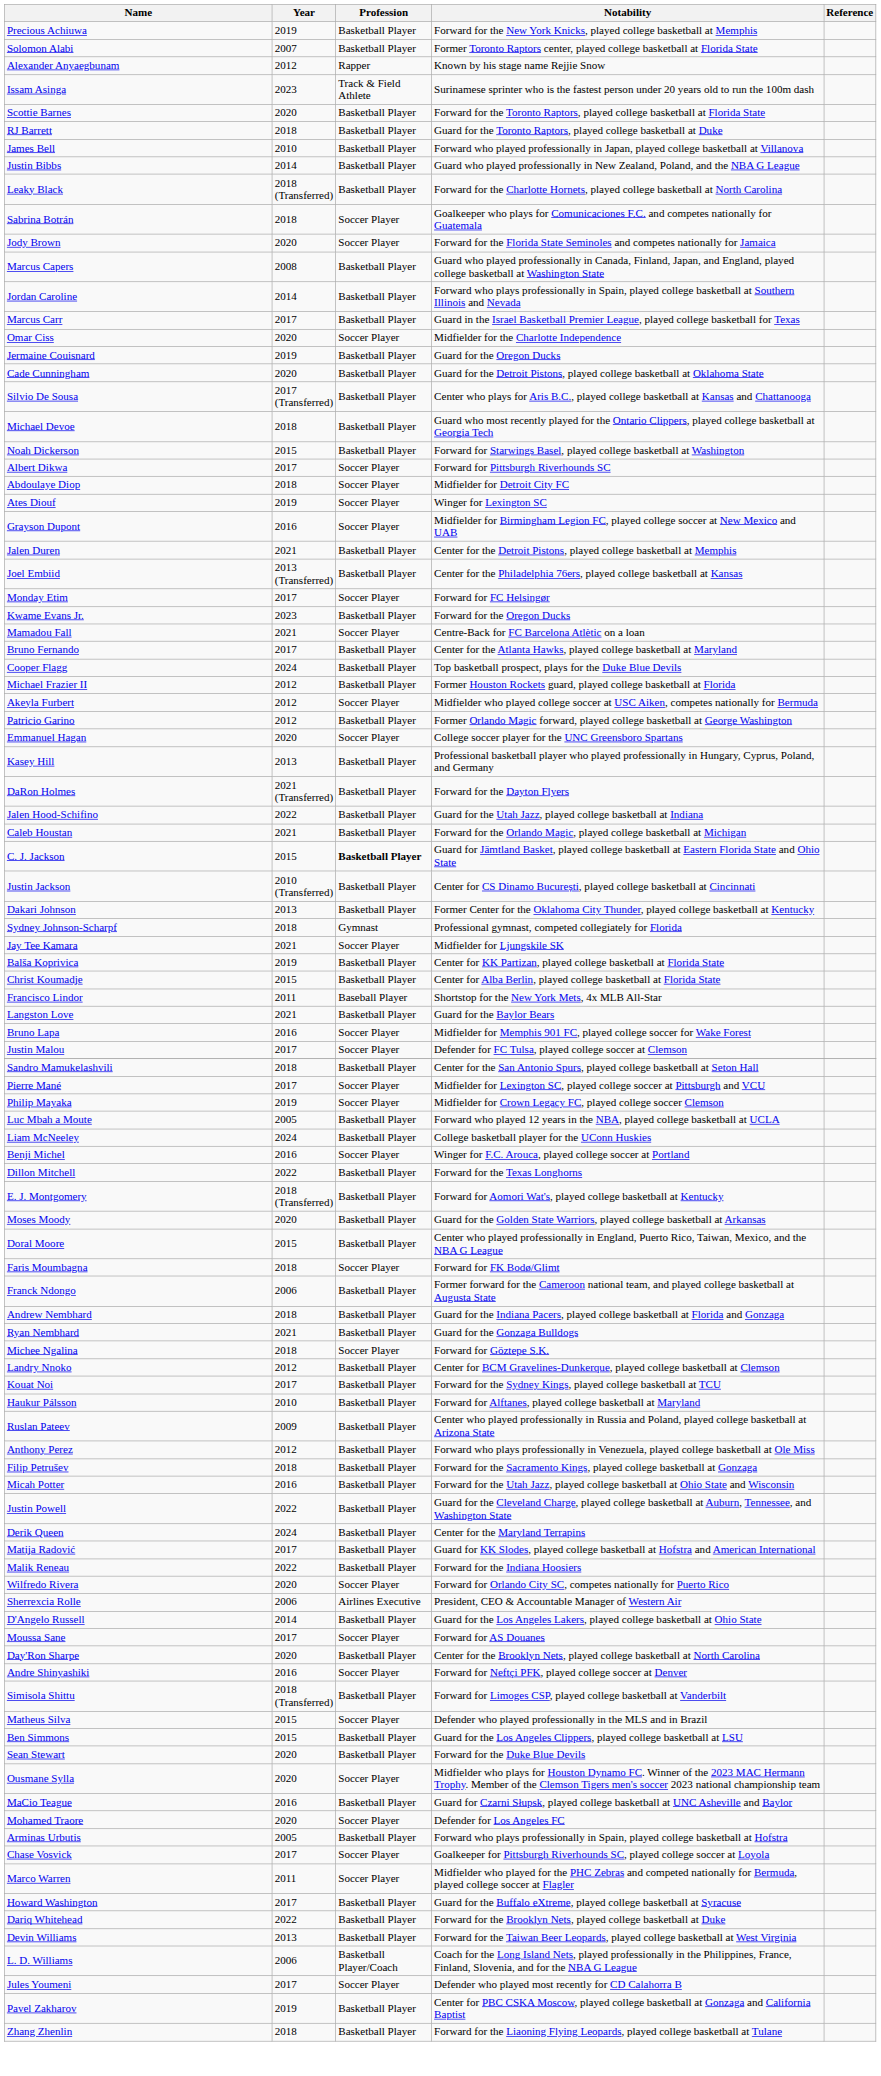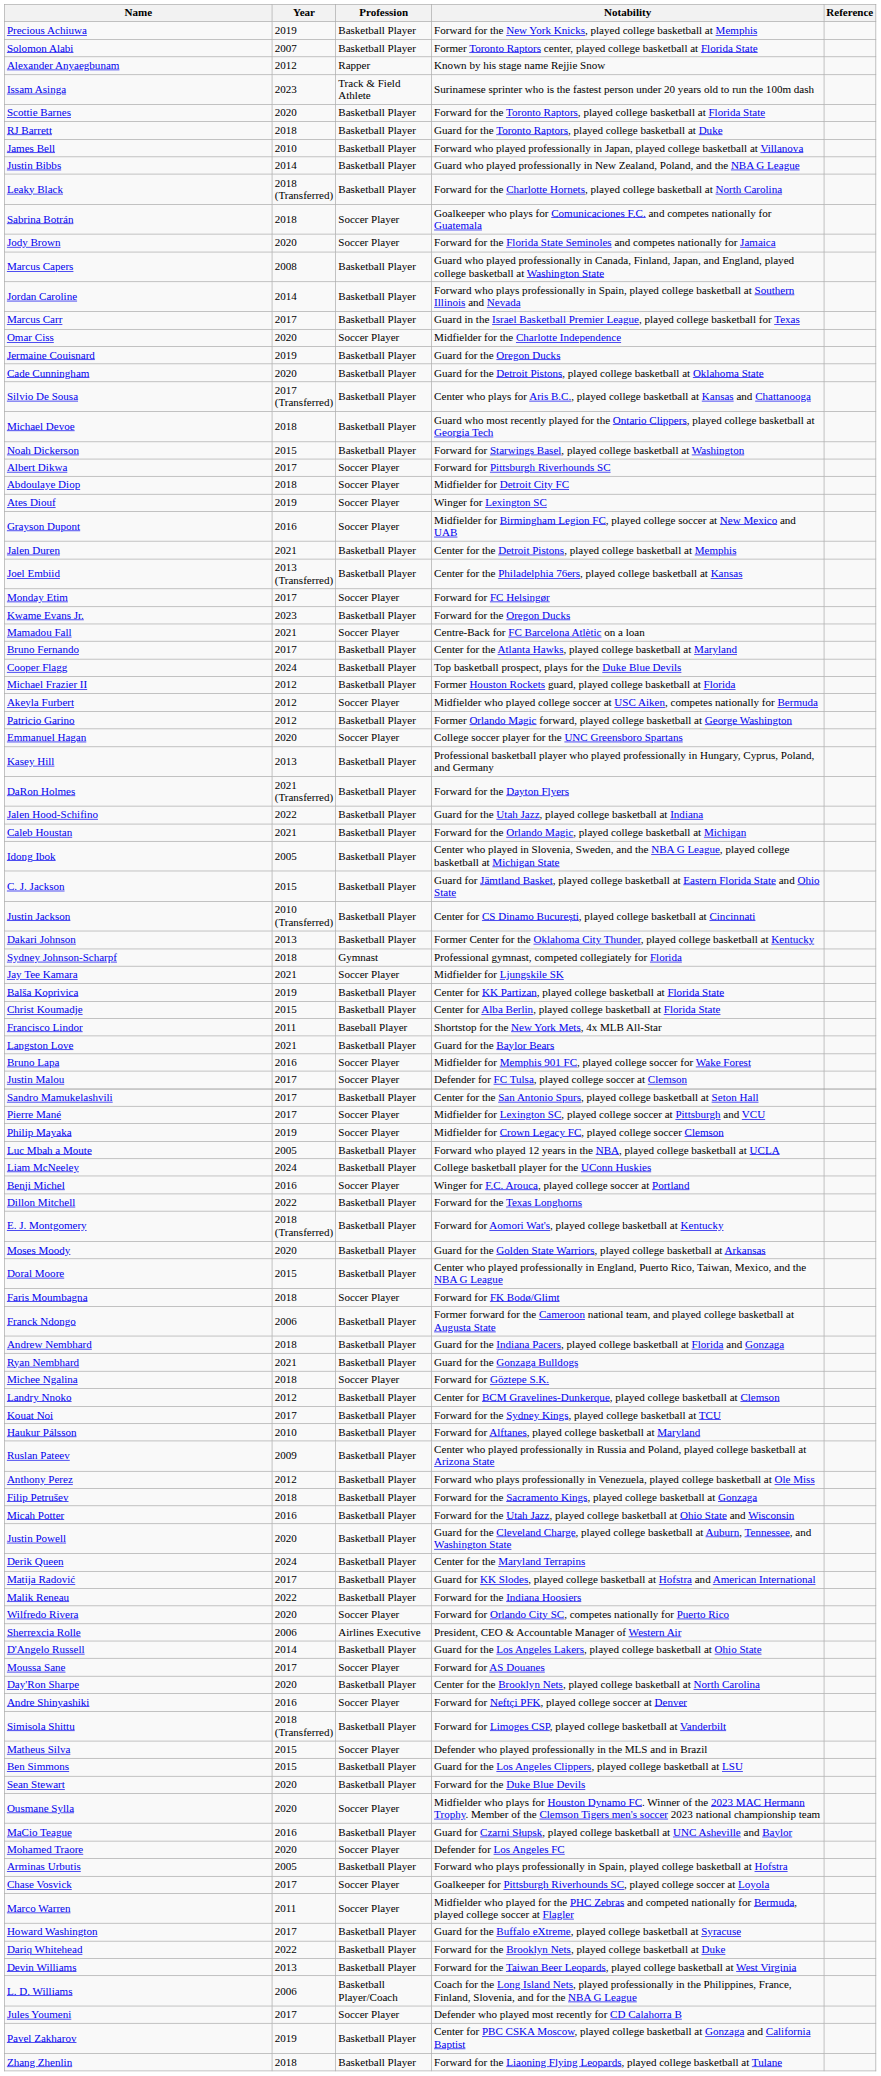+ row: Idong Ibok | 2005 | Basketball Player | Center who played in Slovenia, Sweden, and the NBA G League, played college basketball at Michigan State
C. J. Jackson | Profession: bold -> normal
Sandro Mamukelashvili | Year: 2018 -> 2017
Justin Powell | Year: 2022 -> 2020
